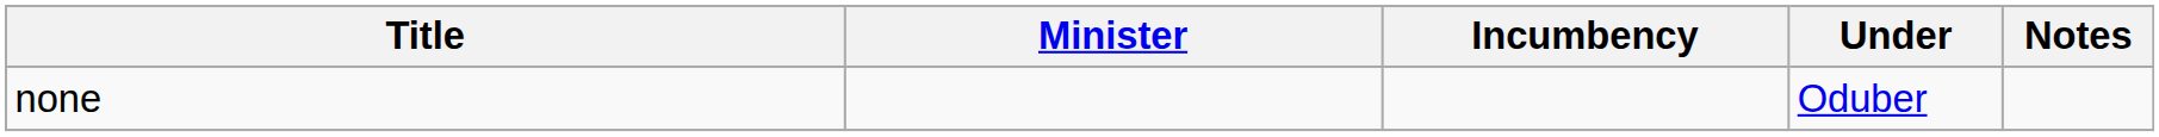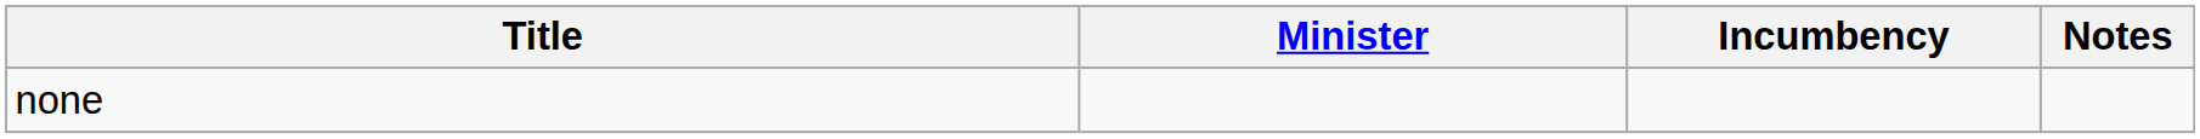- column: Under | Oduber
